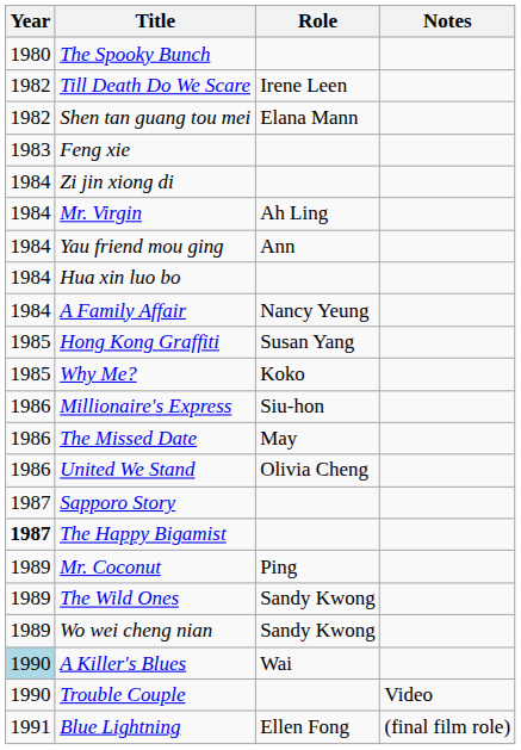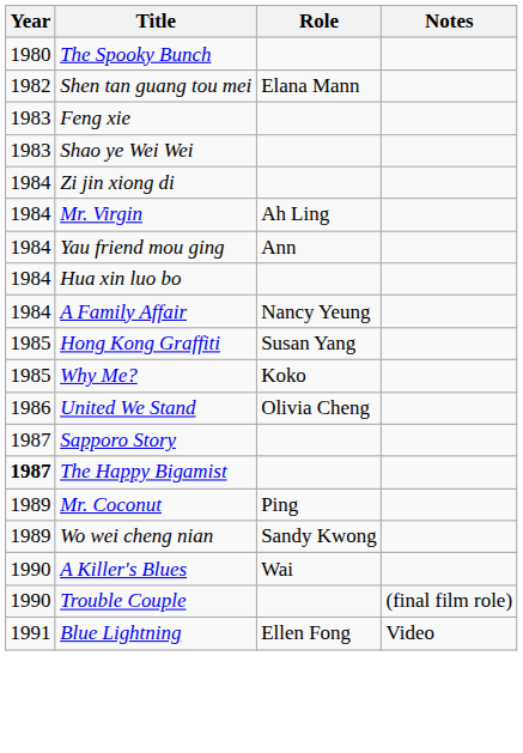- row: 1982 | Till Death Do We Scare | Irene Leen
+ row: 1983 | Shao ye Wei Wei
- row: 1986 | Millionaire's Express | Siu-hon
- row: 1986 | The Missed Date | May
- row: 1989 | The Wild Ones | Sandy Kwong
A Killer's Blues | Year: lightblue background -> no background
Trouble Couple | Notes: Video -> (final film role)
Blue Lightning | Notes: (final film role) -> Video
